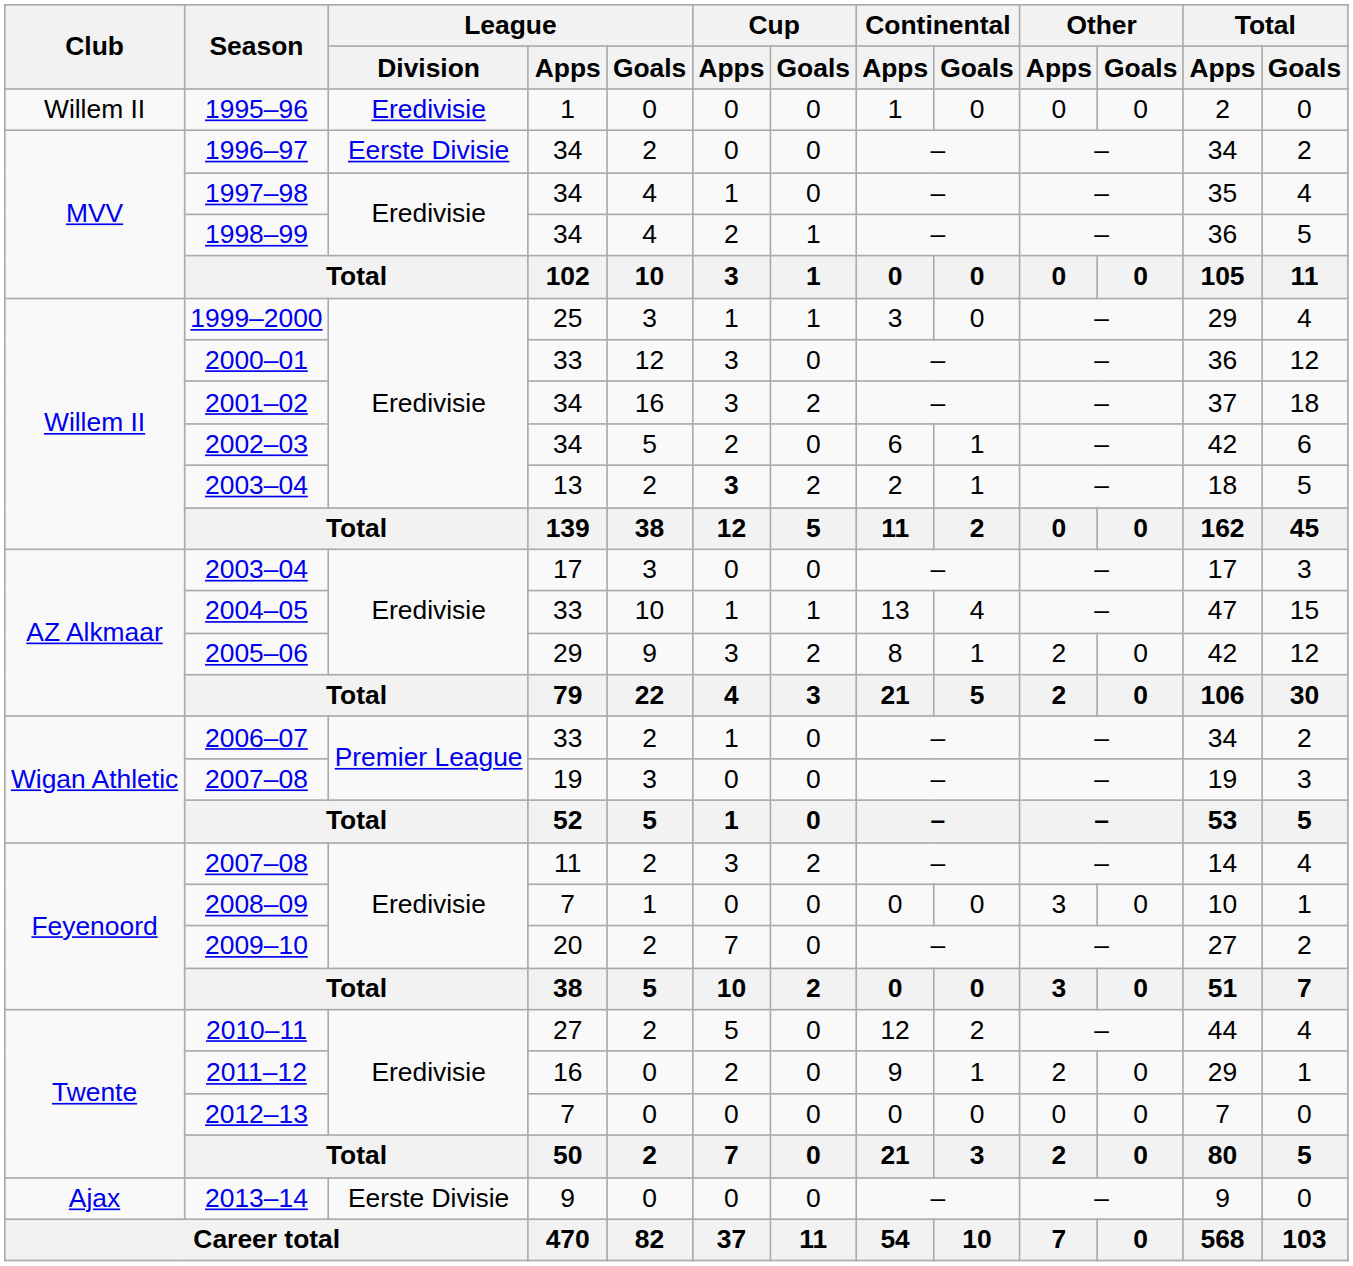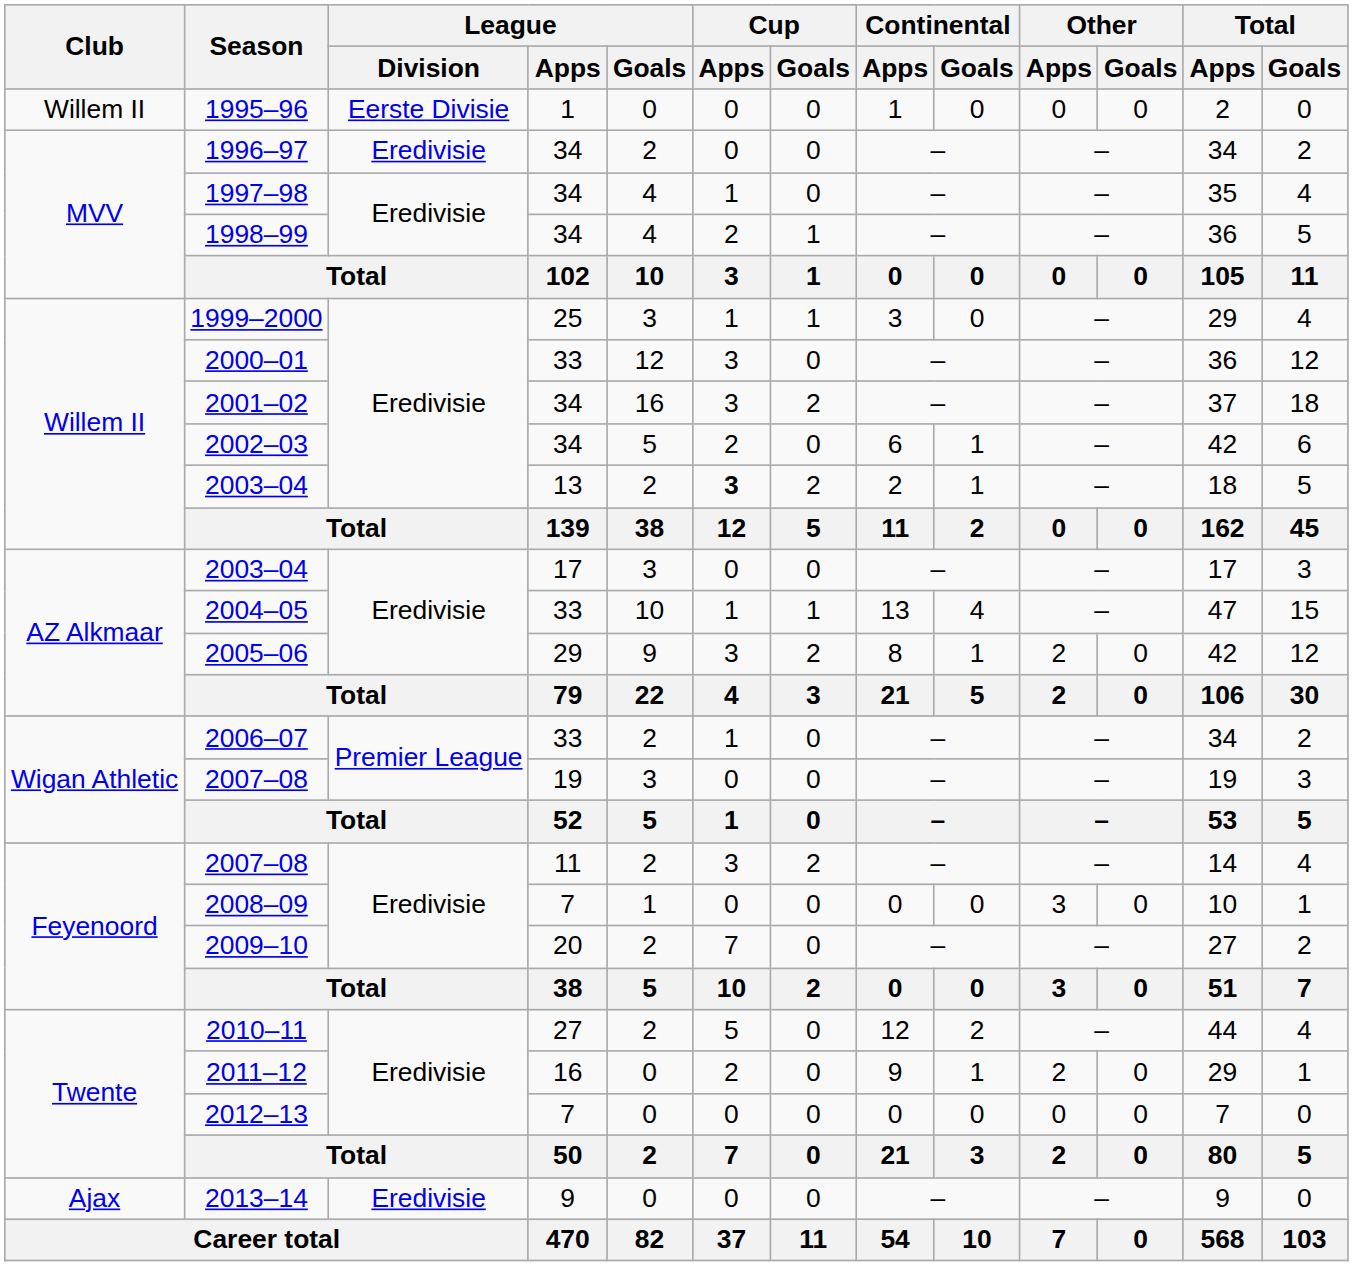1995–96 | League / Division: Eredivisie -> Eerste Divisie
1996–97 | League / Division: Eerste Divisie -> Eredivisie
2013–14 | League / Division: Eerste Divisie -> Eredivisie
